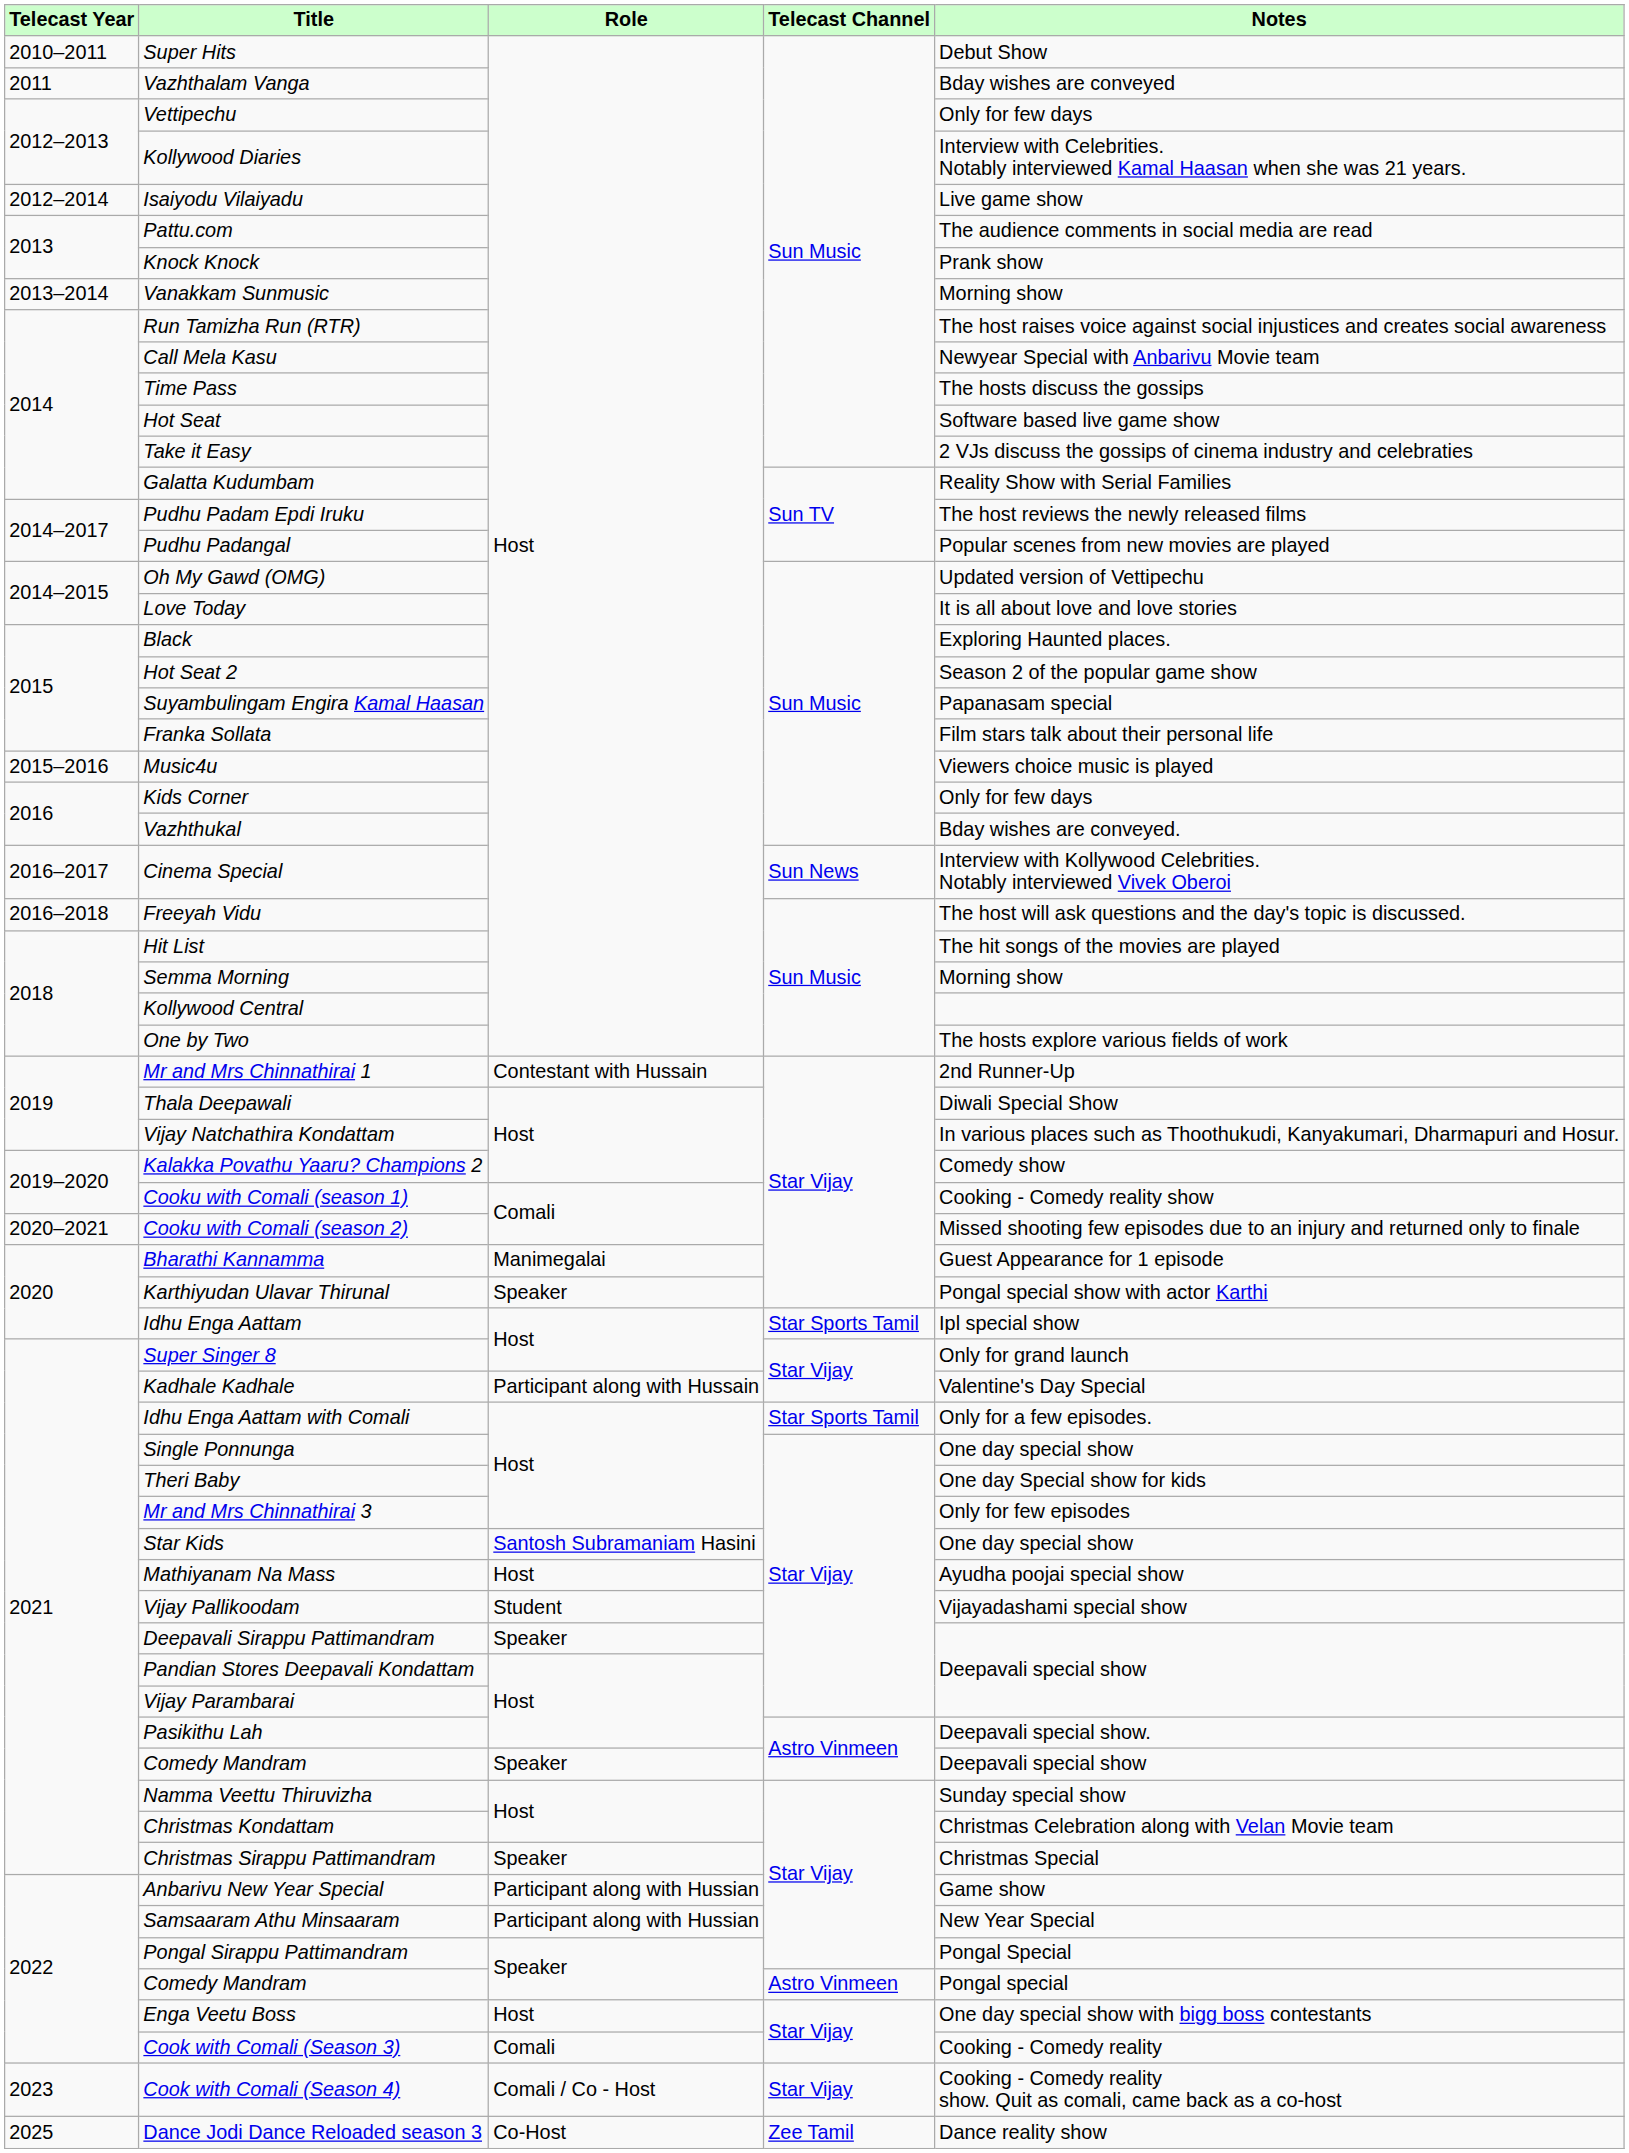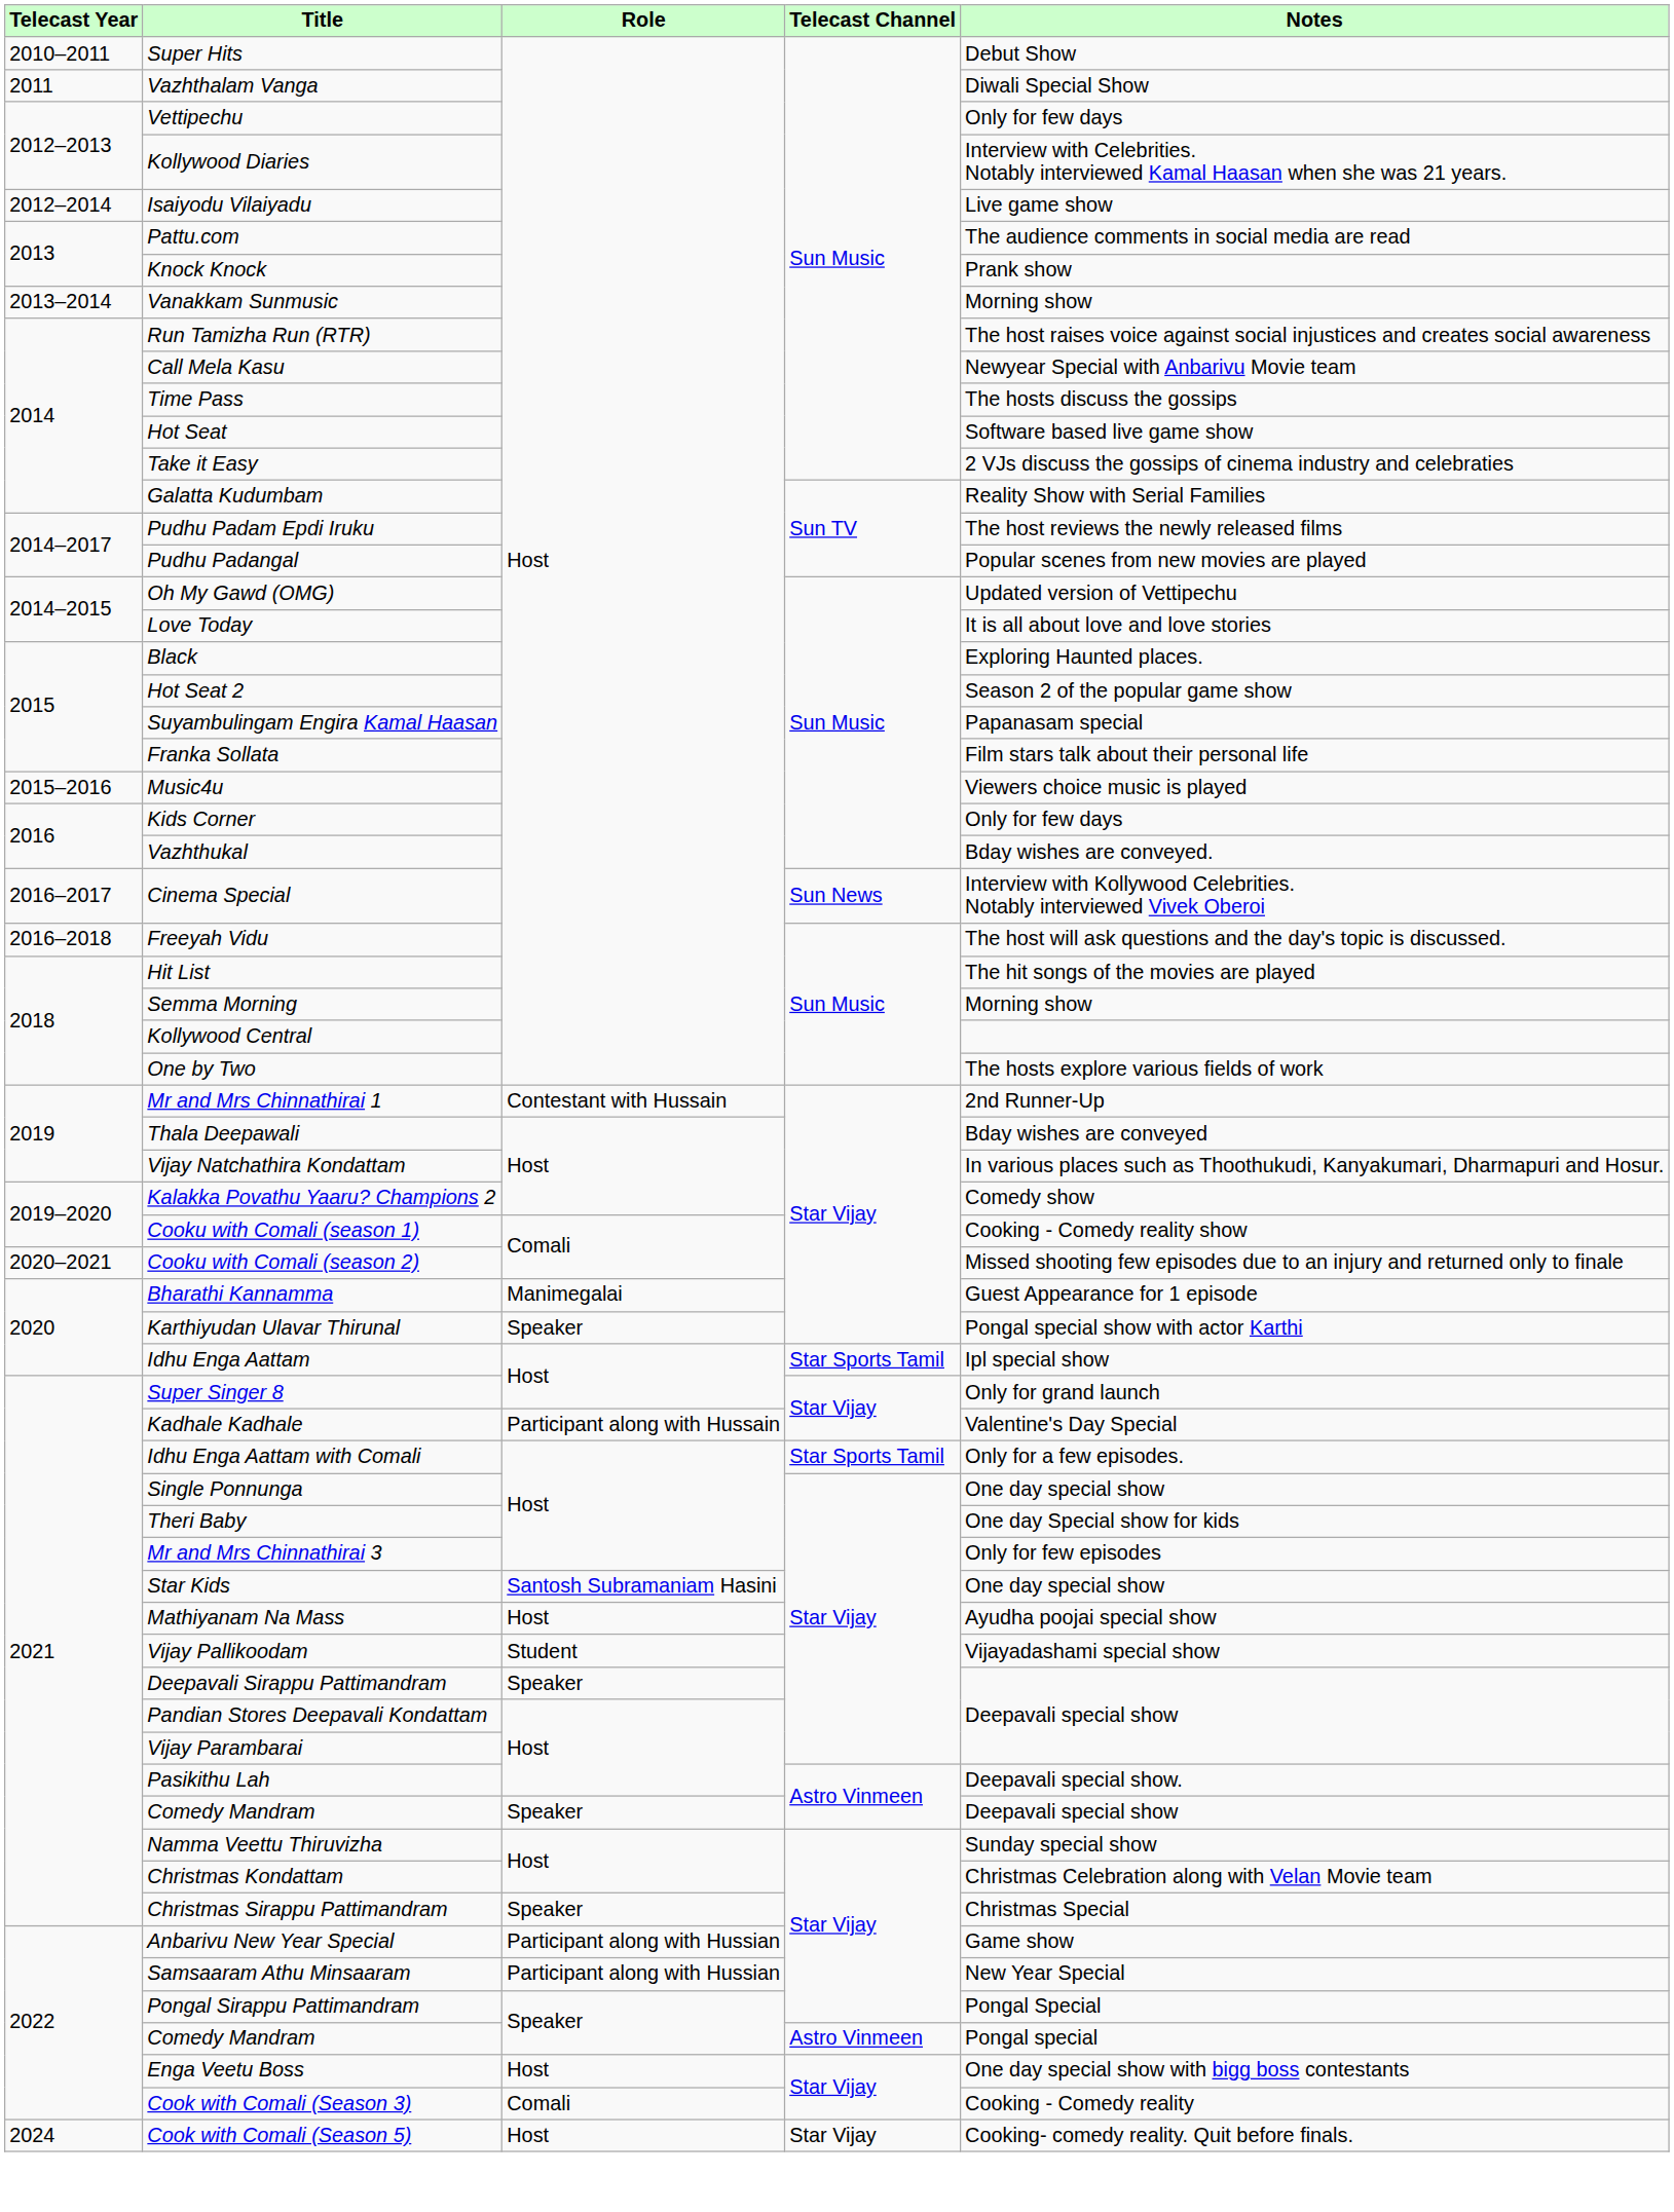Vazhthalam Vanga | Notes: Bday wishes are conveyed -> Diwali Special Show
Thala Deepawali | Notes: Diwali Special Show -> Bday wishes are conveyed
- row: 2023 | Cook with Comali (Season 4) | Comali / Co - Host | Star Vijay | Cooking - Comedy reality show. Quit as comali, came back as a co-host
+ row: 2024 | Cook with Comali (Season 5) | Host | Star Vijay | Cooking- comedy reality. Quit before finals.
- row: 2025 | Dance Jodi Dance Reloaded season 3 | Co-Host | Zee Tamil | Dance reality show
